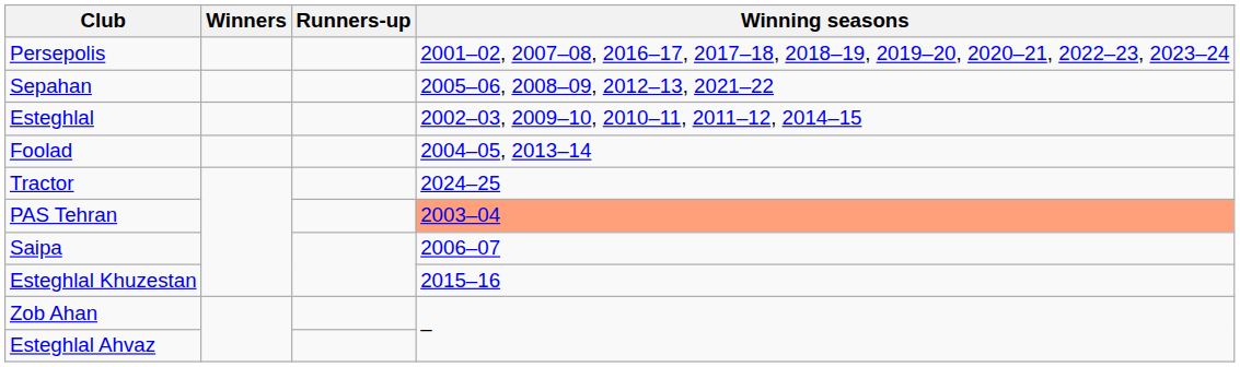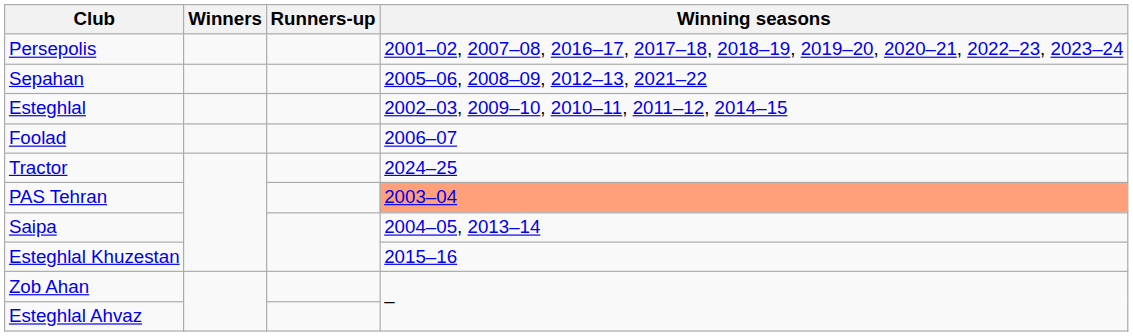Foolad | Winning seasons: 2004–05, 2013–14 -> 2006–07
Saipa | Winning seasons: 2006–07 -> 2004–05, 2013–14
